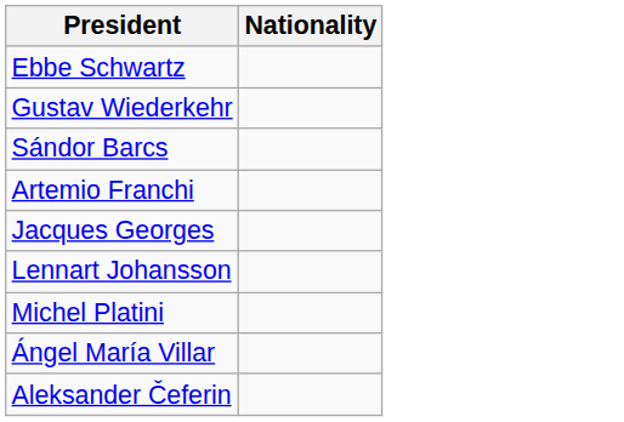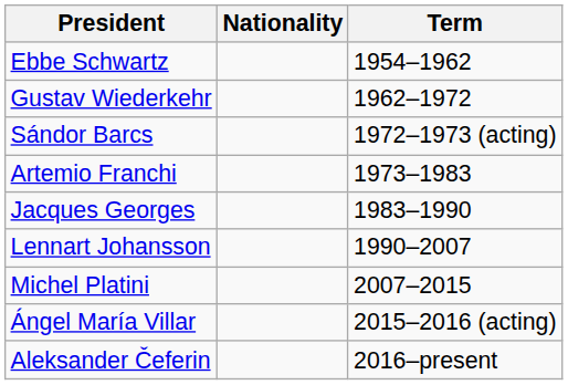+ column: Term | 1954–1962 | 1962–1972 | 1972–1973 (acting) | 1973–1983 | 1983–1990 | 1990–2007 | 2007–2015 | 2015–2016 (acting) | 2016–present
